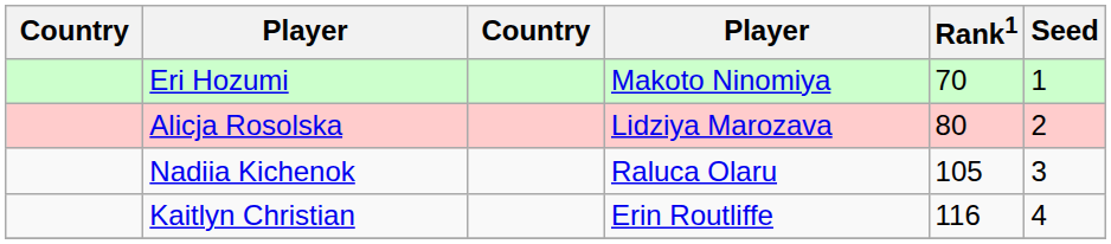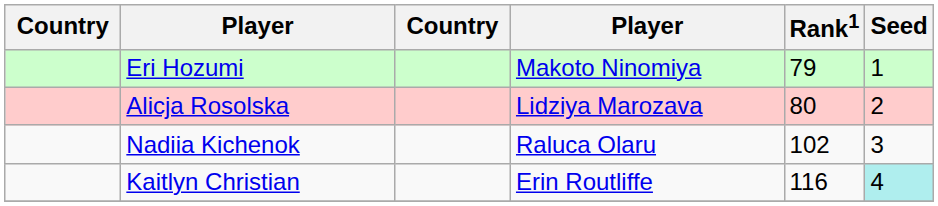Eri Hozumi | Rank1: 70 -> 79
Nadiia Kichenok | Rank1: 105 -> 102
Kaitlyn Christian | Seed: no background -> paleturquoise background
